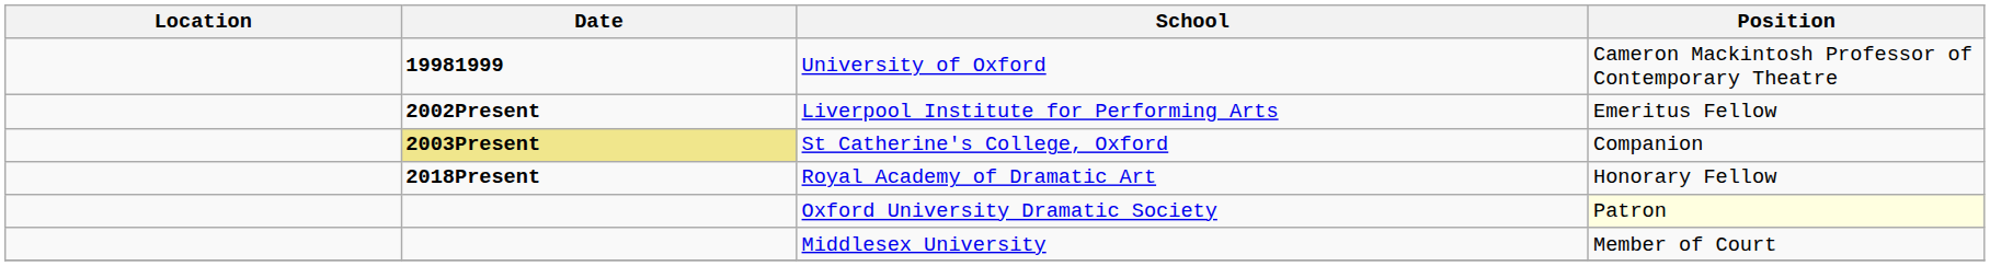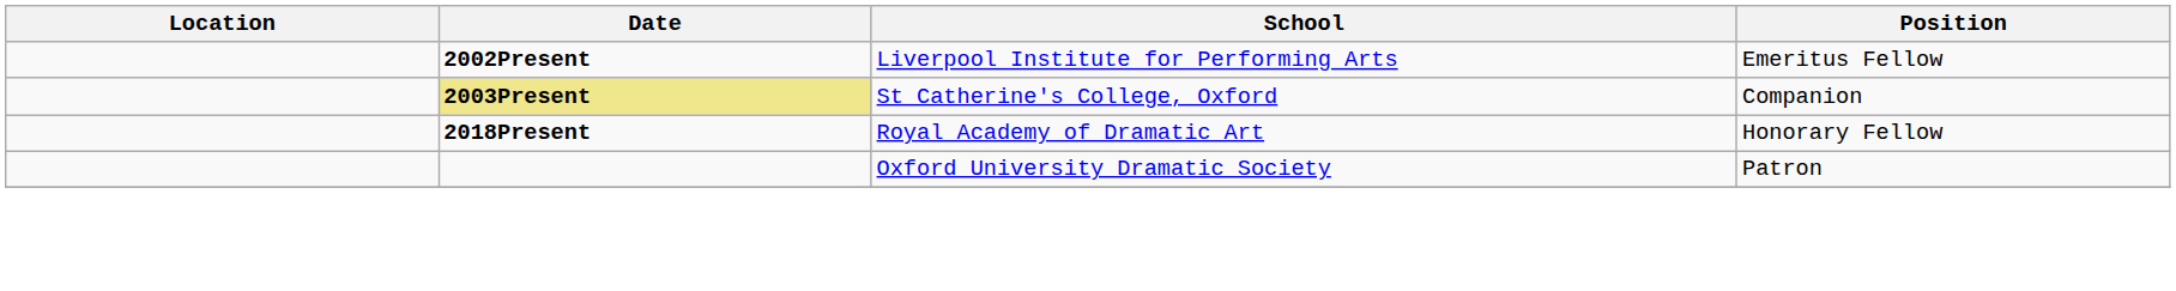- row: 19981999 | University of Oxford | Cameron Mackintosh Professor of Contemporary Theatre
Oxford University Dramatic Society | Position: lightyellow background -> no background
- row: Middlesex University | Member of Court
